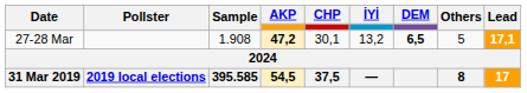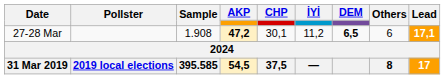27-28 Mar | İYİ: 13,2 -> 11,2
27-28 Mar | Others: 5 -> 6
